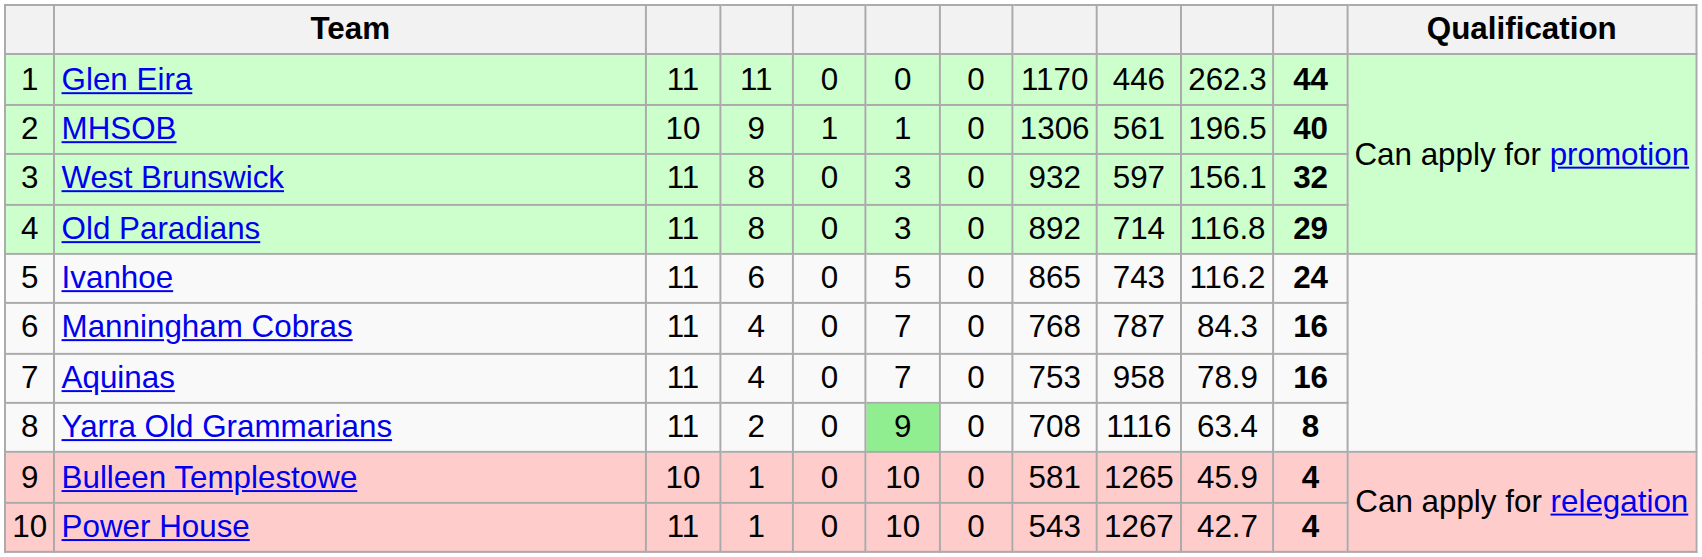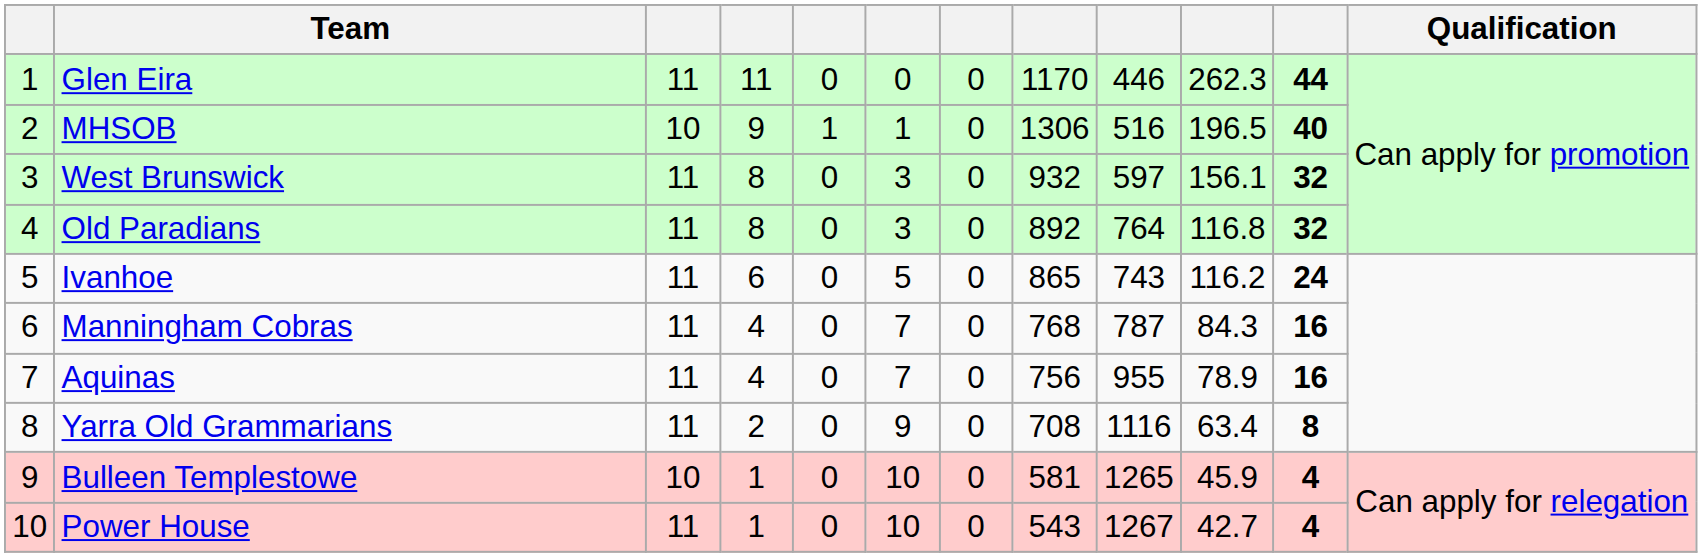MHSOB | column 9: 561 -> 516
Old Paradians | column 9: 714 -> 764
Old Paradians | column 11: 29 -> 32
Aquinas | column 8: 753 -> 756
Aquinas | column 9: 958 -> 955
Yarra Old Grammarians | column 6: lightgreen background -> no background
